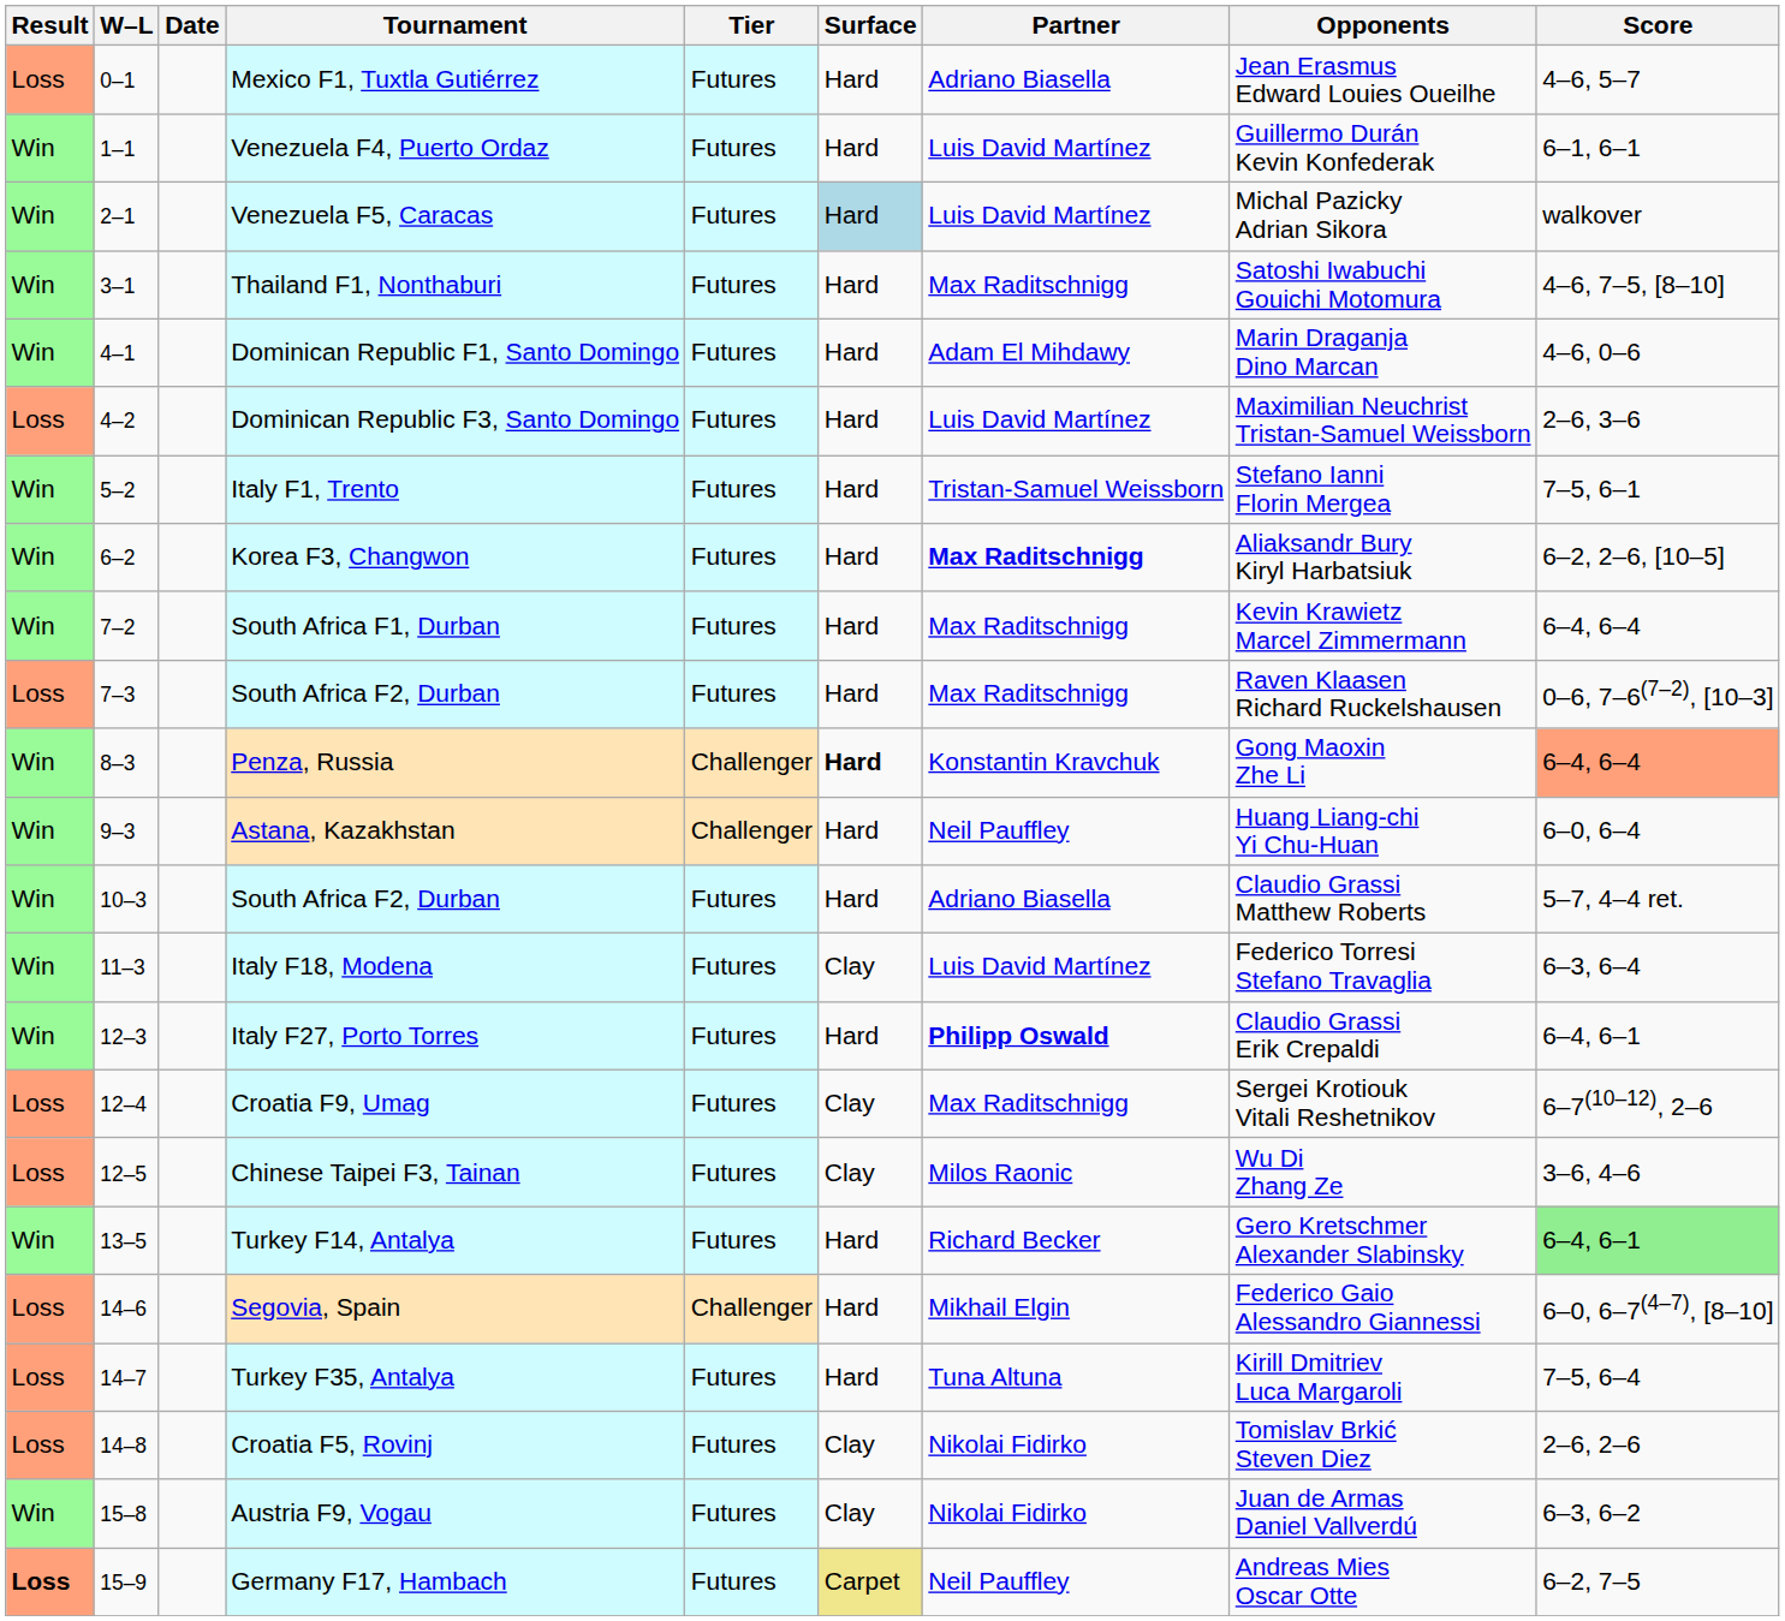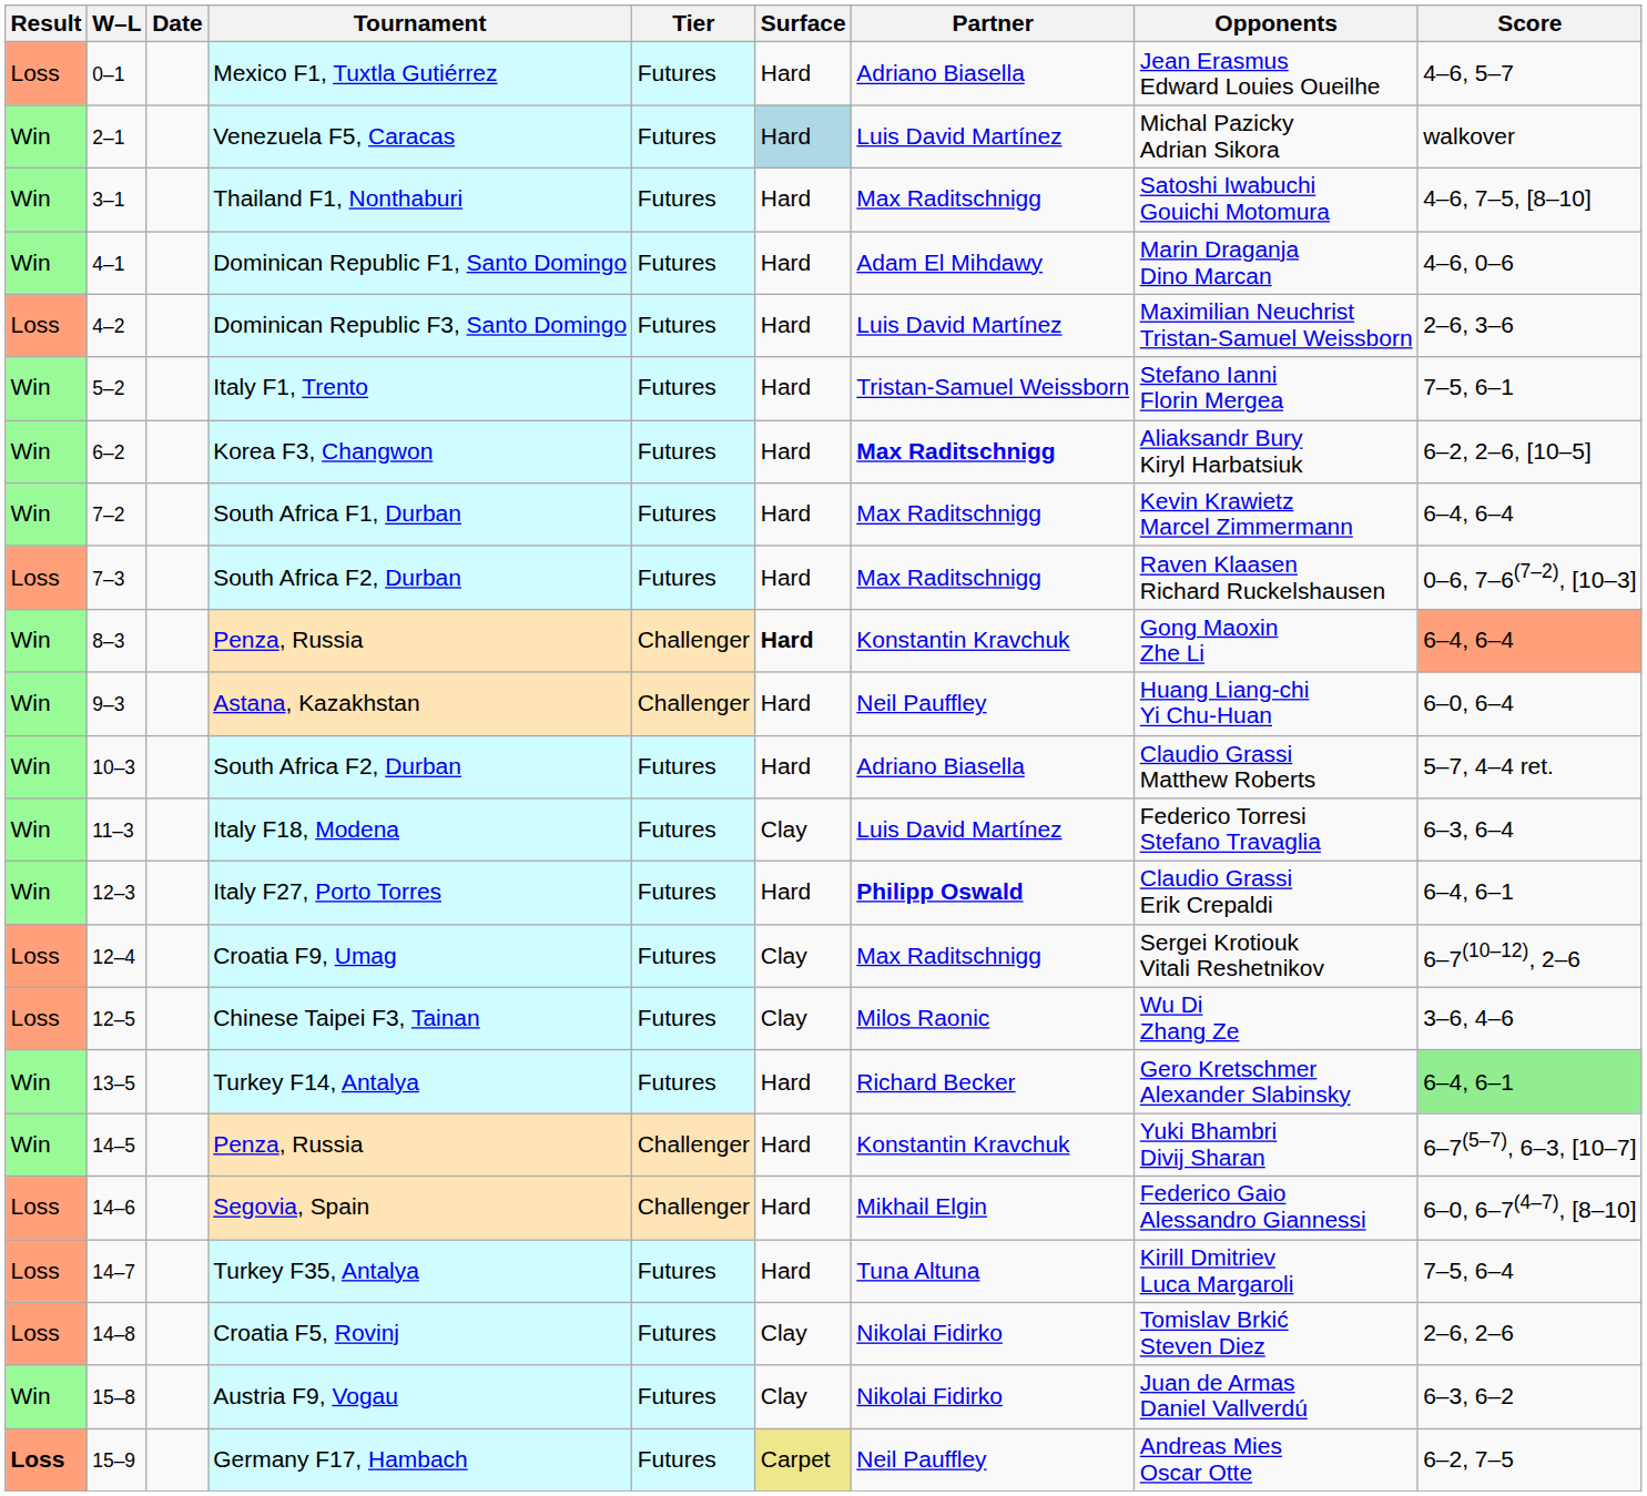- row: Win | 1–1 | Venezuela F4, Puerto Ordaz | Futures | Hard | Luis David Martínez | Guillermo Durán Kevin Konfederak | 6–1, 6–1
+ row: Win | 14–5 | Penza, Russia | Challenger | Hard | Konstantin Kravchuk | Yuki Bhambri Divij Sharan | 6–7(5–7), 6–3, [10–7]
